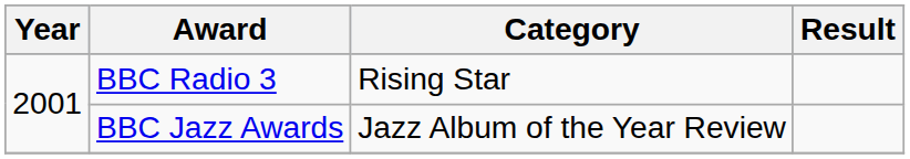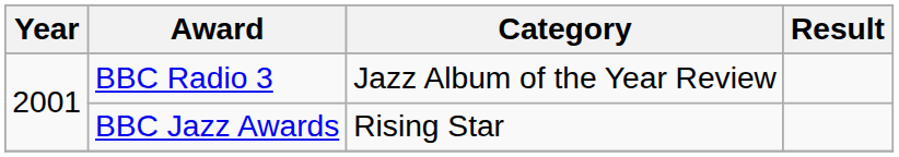BBC Radio 3 | Category: Rising Star -> Jazz Album of the Year Review
BBC Jazz Awards | Category: Jazz Album of the Year Review -> Rising Star
